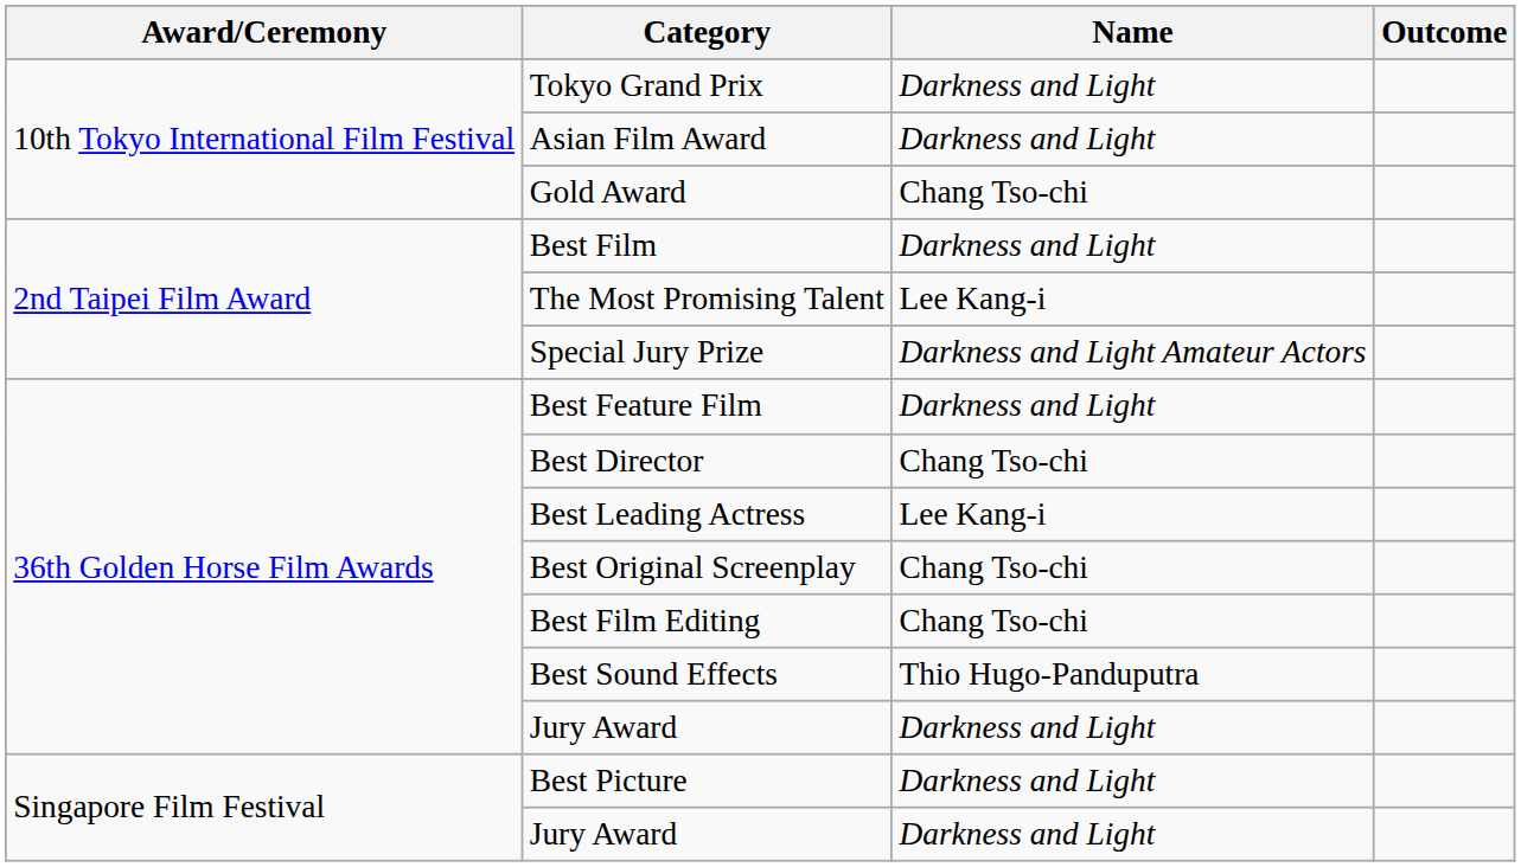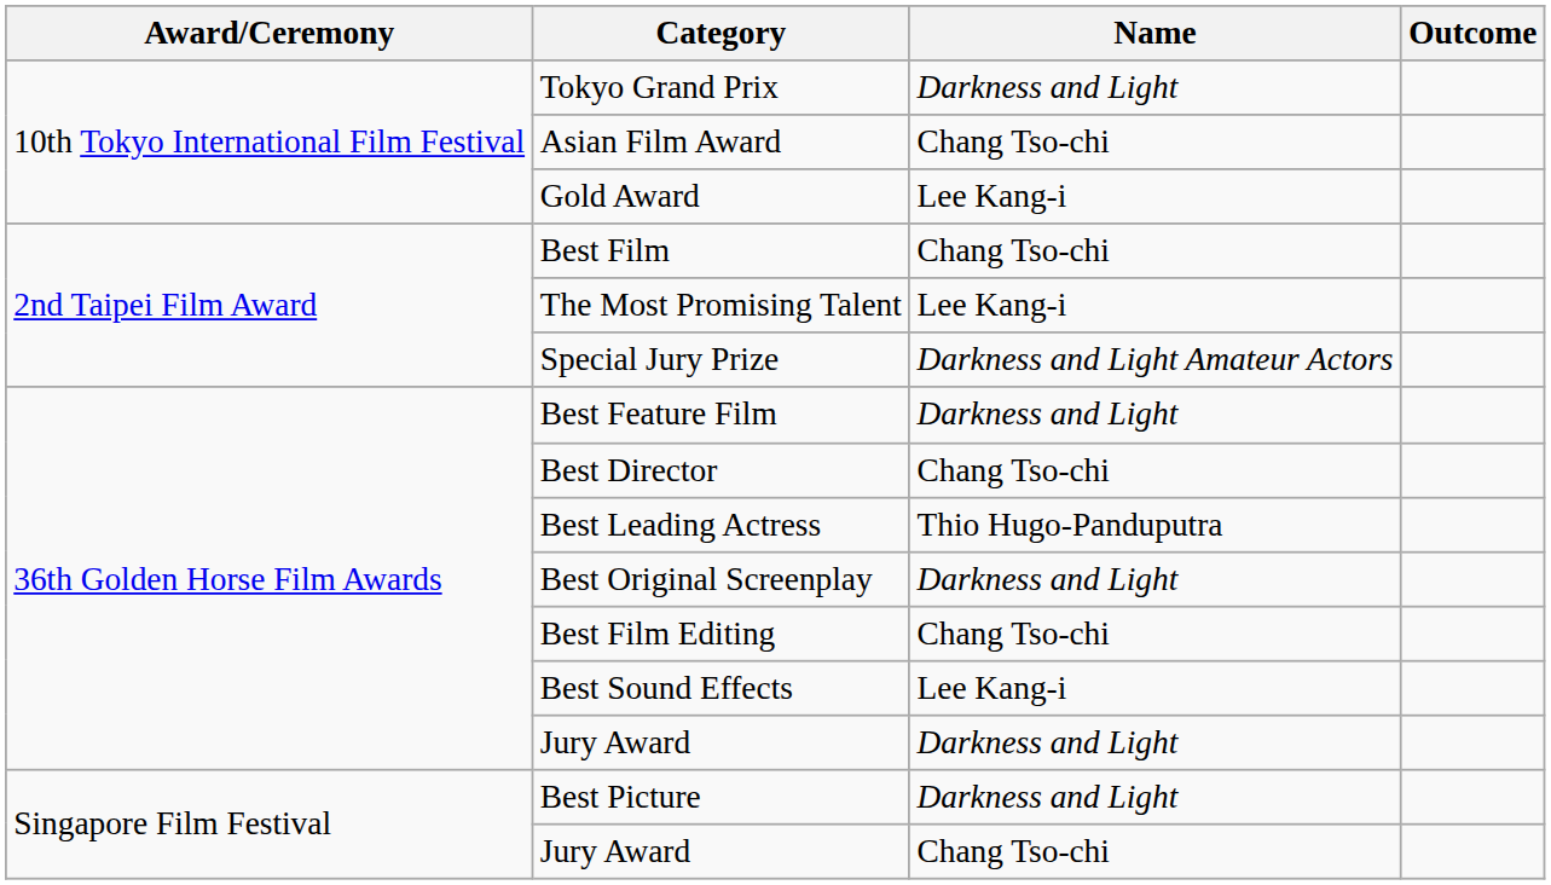Asian Film Award | Name: Darkness and Light -> Chang Tso-chi
Gold Award | Name: Chang Tso-chi -> Lee Kang-i
Best Film | Name: Darkness and Light -> Chang Tso-chi
Best Leading Actress | Name: Lee Kang-i -> Thio Hugo-Panduputra
Best Original Screenplay | Name: Chang Tso-chi -> Darkness and Light
Best Sound Effects | Name: Thio Hugo-Panduputra -> Lee Kang-i
Singapore Film Festival / Jury Award | Name: Darkness and Light -> Chang Tso-chi
